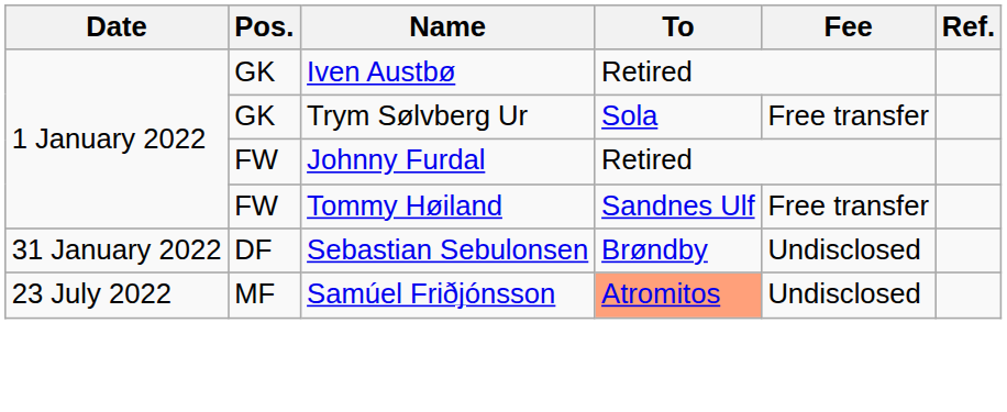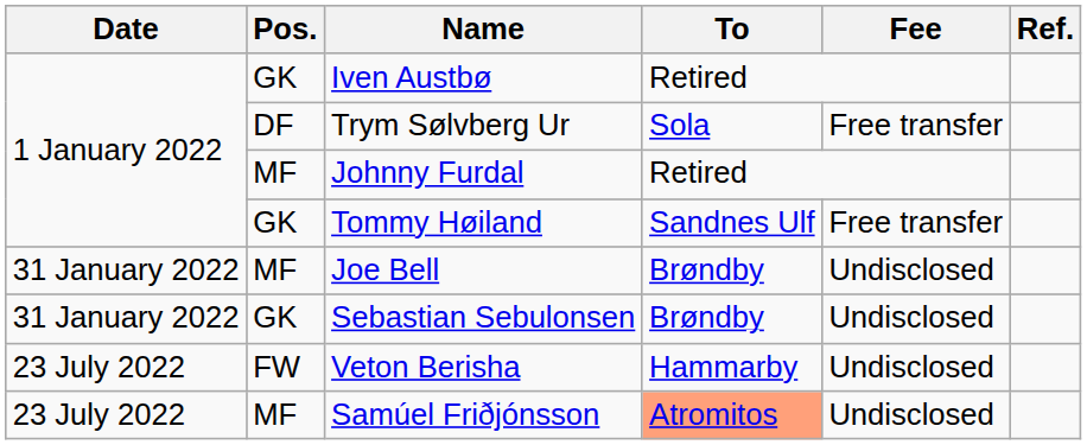Trym Sølvberg Ur | Pos.: GK -> DF
Johnny Furdal | Pos.: FW -> MF
Tommy Høiland | Pos.: FW -> GK
+ row: 31 January 2022 | MF | Joe Bell | Brøndby | Undisclosed
Sebastian Sebulonsen | Pos.: DF -> GK
+ row: 23 July 2022 | FW | Veton Berisha | Hammarby | Undisclosed
